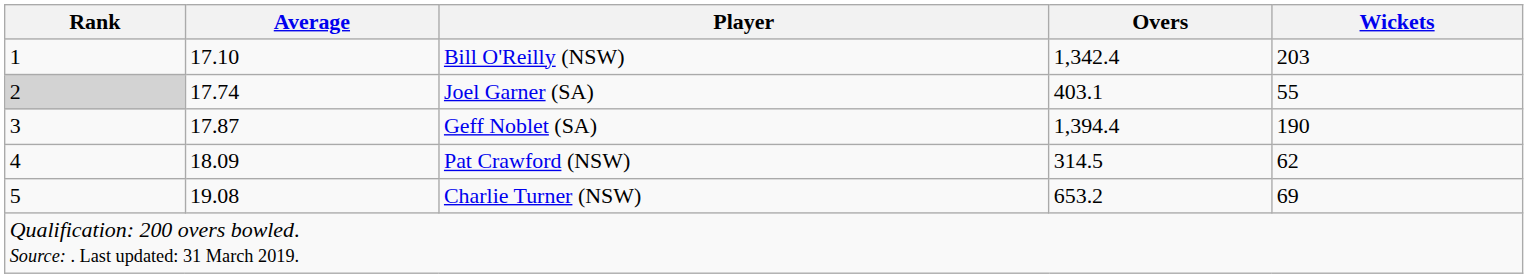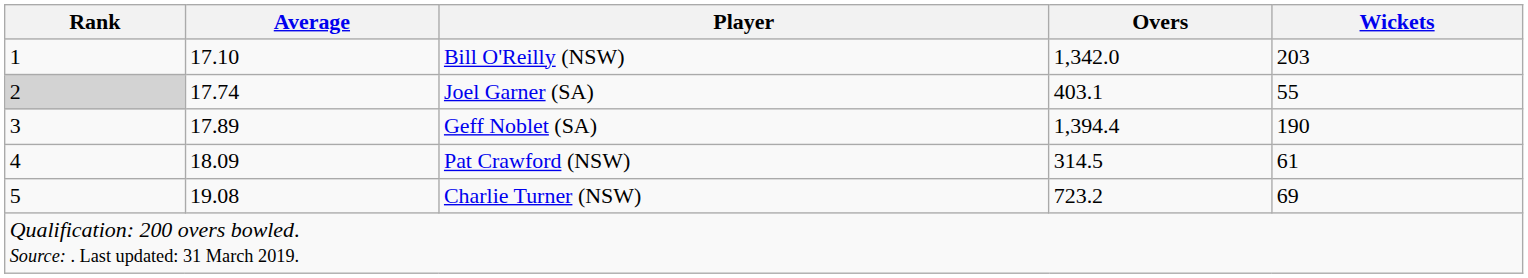Bill O'Reilly (NSW) | Overs: 1,342.4 -> 1,342.0
Geff Noblet (SA) | Average: 17.87 -> 17.89
Pat Crawford (NSW) | Wickets: 62 -> 61
Charlie Turner (NSW) | Overs: 653.2 -> 723.2
